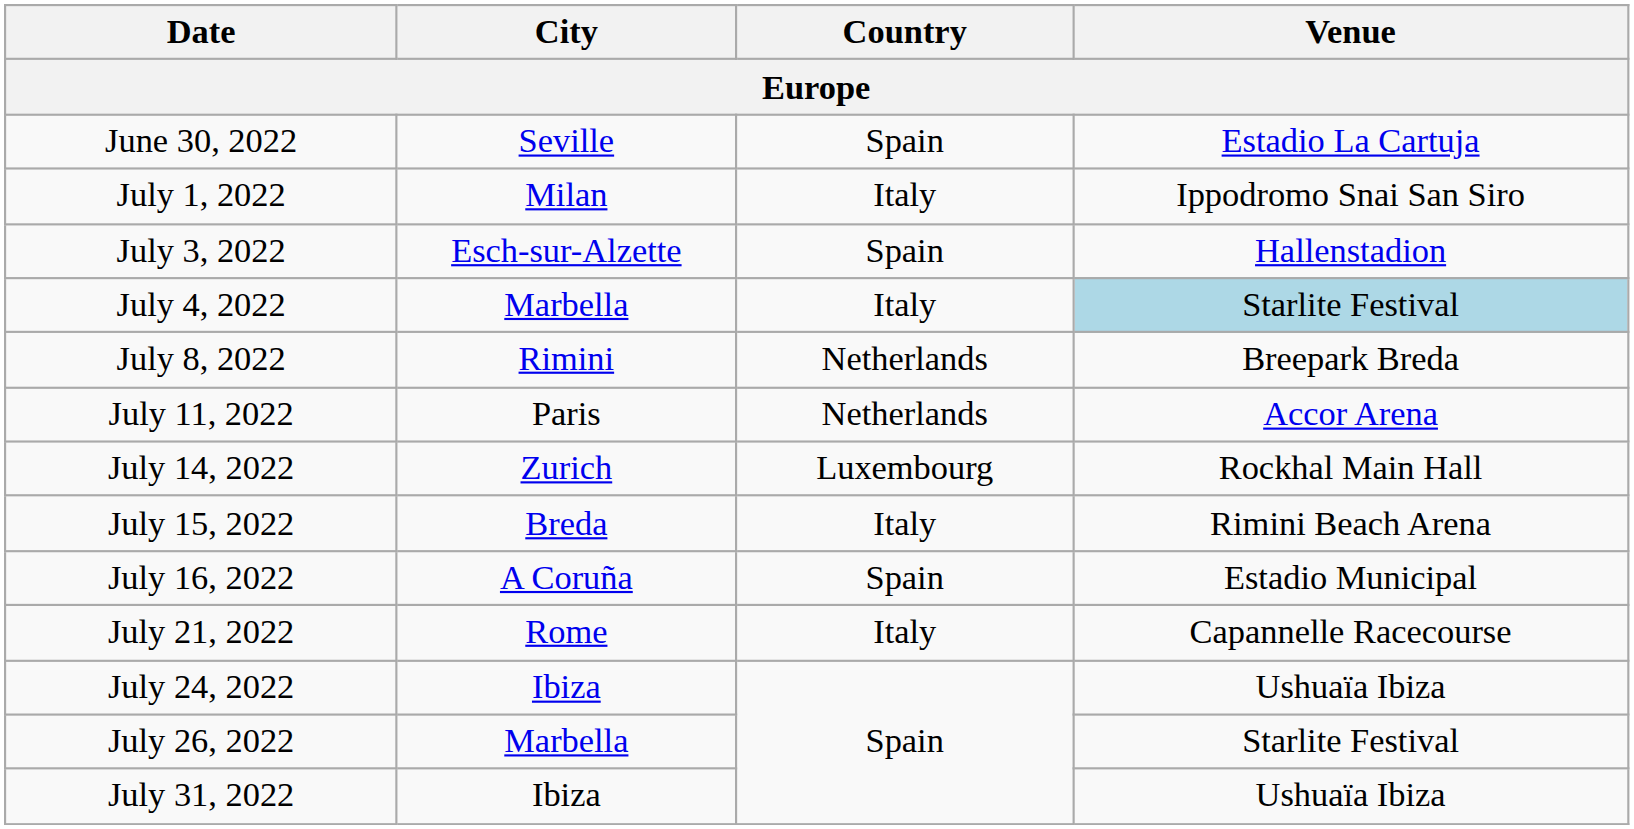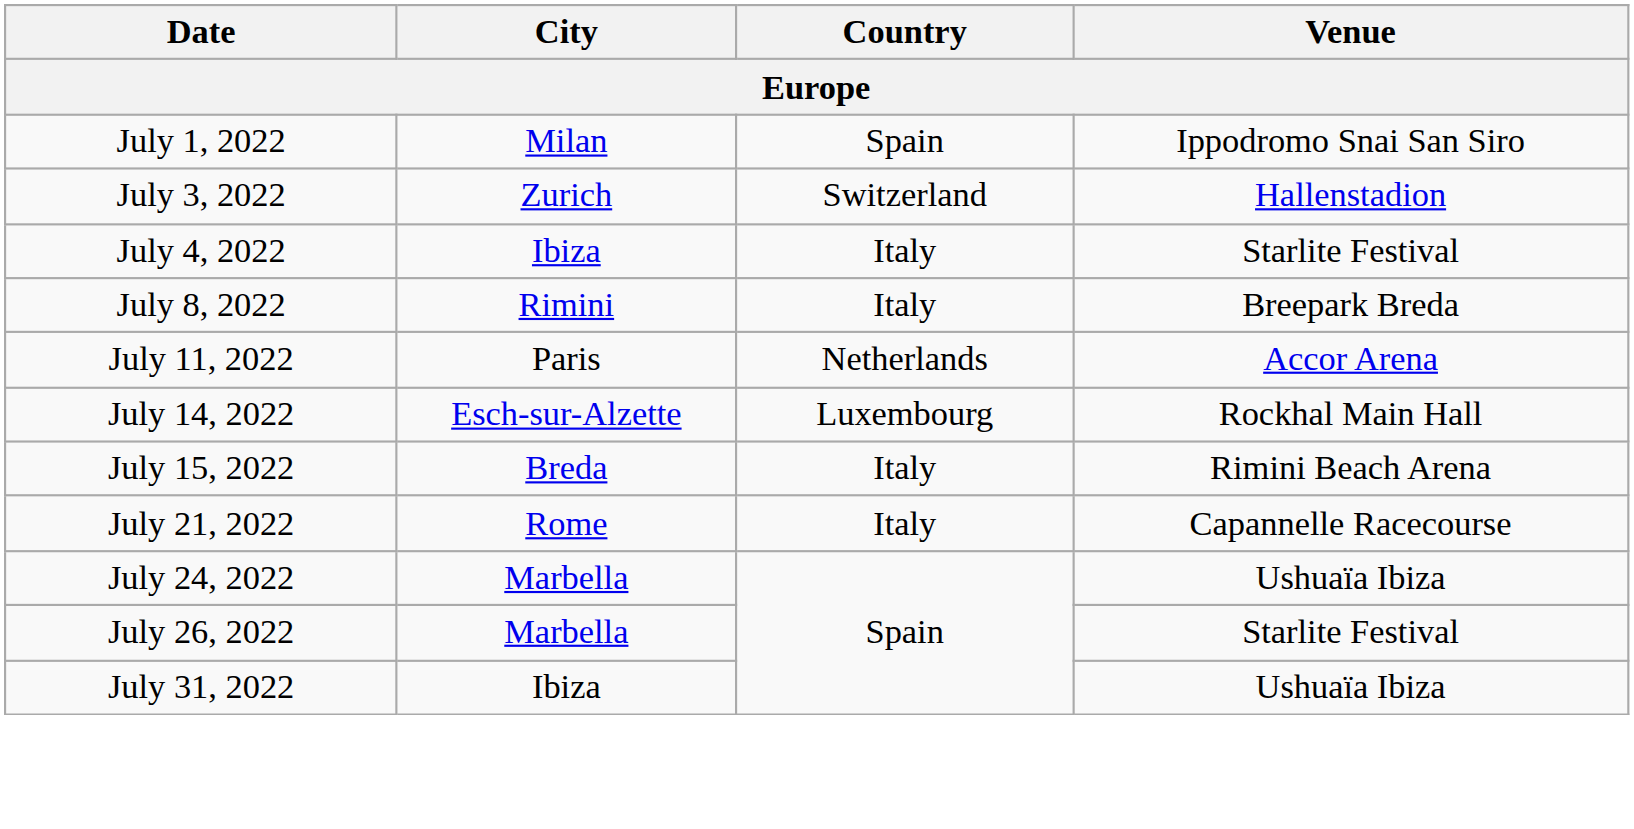- row: June 30, 2022 | Seville | Spain | Estadio La Cartuja
July 1, 2022 | Country: Italy -> Spain
July 3, 2022 | City: Esch-sur-Alzette -> Zurich
July 3, 2022 | Country: Spain -> Switzerland
July 4, 2022 | City: Marbella -> Ibiza
July 4, 2022 | Venue: lightblue background -> no background
July 8, 2022 | Country: Netherlands -> Italy
July 14, 2022 | City: Zurich -> Esch-sur-Alzette
- row: July 16, 2022 | A Coruña | Spain | Estadio Municipal
July 24, 2022 | City: Ibiza -> Marbella
